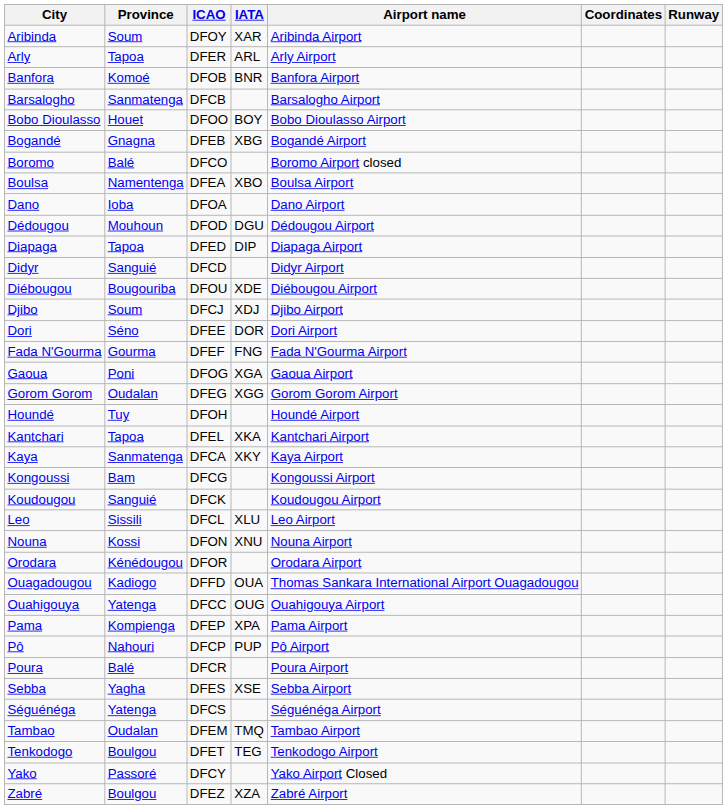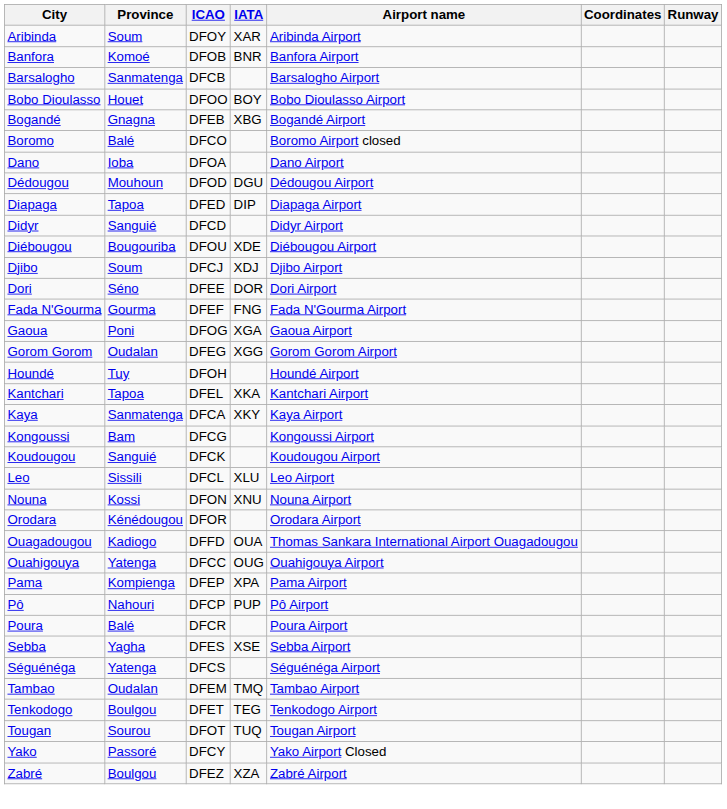- row: Arly | Tapoa | DFER | ARL | Arly Airport
- row: Boulsa | Namentenga | DFEA | XBO | Boulsa Airport
+ row: Tougan | Sourou | DFOT | TUQ | Tougan Airport
